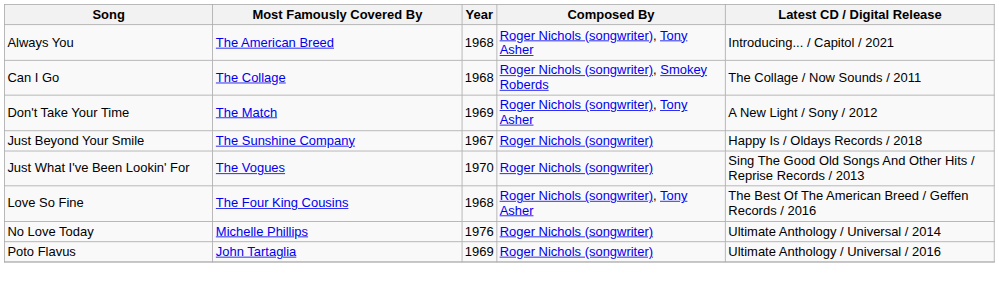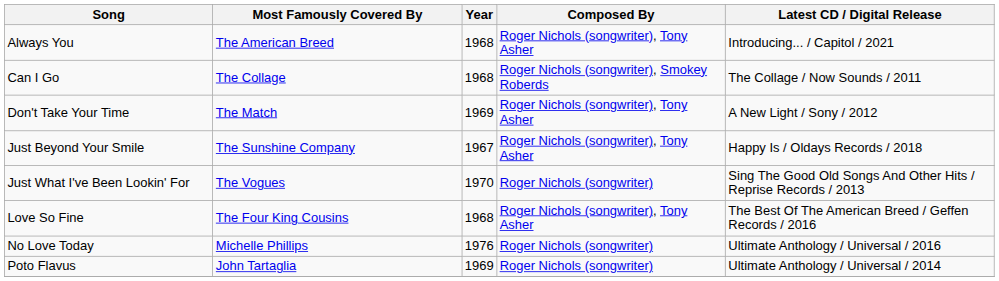Just Beyond Your Smile | Composed By: Roger Nichols (songwriter) -> Roger Nichols (songwriter), Tony Asher
No Love Today | Latest CD / Digital Release: Ultimate Anthology / Universal / 2014 -> Ultimate Anthology / Universal / 2016
Poto Flavus | Latest CD / Digital Release: Ultimate Anthology / Universal / 2016 -> Ultimate Anthology / Universal / 2014
